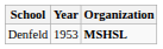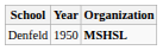Denfeld | Year: 1953 -> 1950
